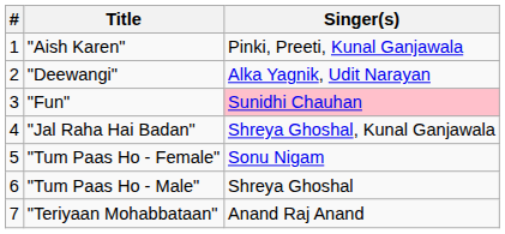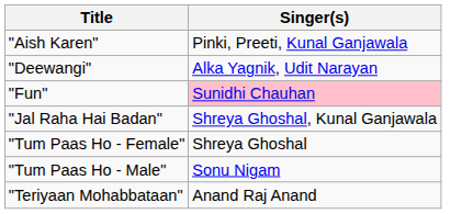- column: # | 1 | 2 | 3 | 4 | 5 | 6 | 7
"Tum Paas Ho - Female" | Singer(s): Sonu Nigam -> Shreya Ghoshal
"Tum Paas Ho - Male" | Singer(s): Shreya Ghoshal -> Sonu Nigam
